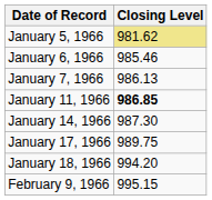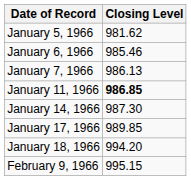January 5, 1966 | Closing Level: khaki background -> no background
January 17, 1966 | Closing Level: 989.75 -> 989.85
